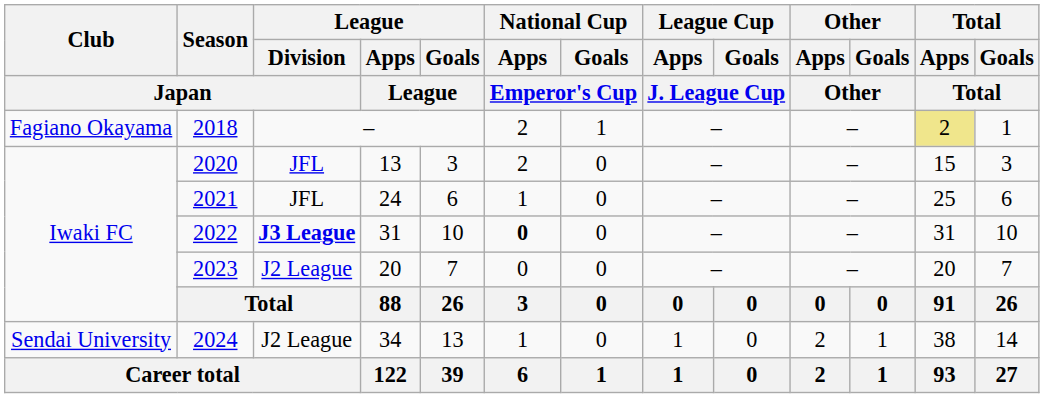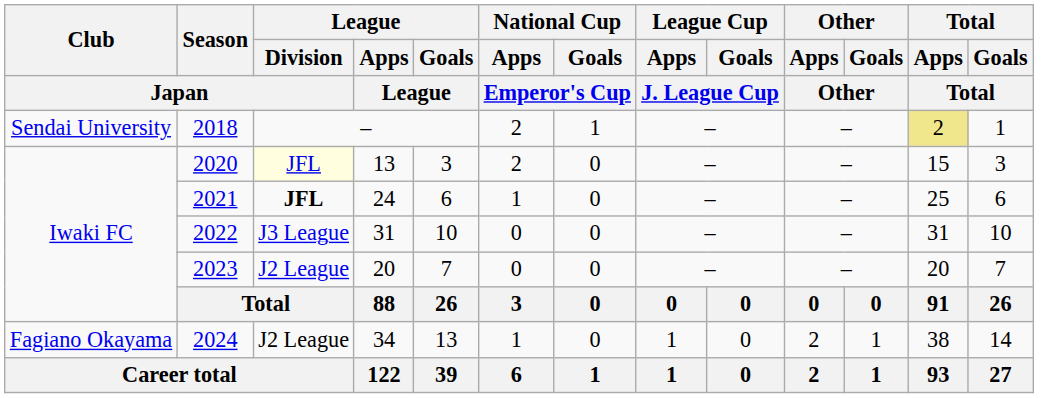2018 | Club / Japan: Fagiano Okayama -> Sendai University
2020 | League / Division / Japan: no background -> lightyellow background
2021 | League / Division / Japan: normal -> bold
2022 | League / Division / Japan: bold -> normal
2022 | National Cup / Apps / Emperor's Cup: bold -> normal
2024 | Club / Japan: Sendai University -> Fagiano Okayama
